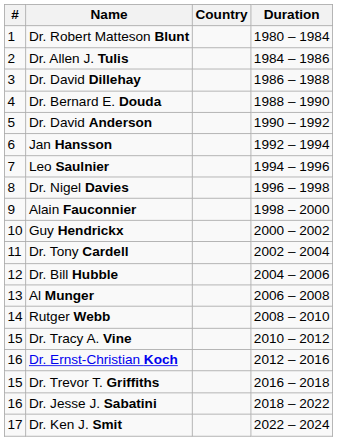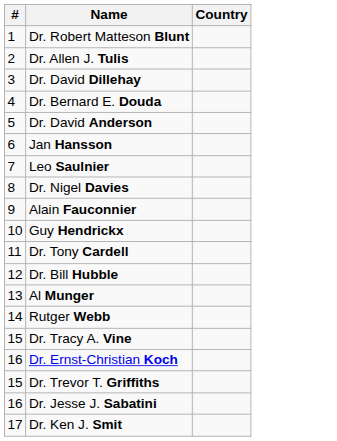- column: Duration | 1980 – 1984 | 1984 – 1986 | 1986 – 1988 | 1988 – 1990 | 1990 – 1992 | 1992 – 1994 | 1994 – 1996 | 1996 – 1998 | 1998 – 2000 | 2000 – 2002 | 2002 – 2004 | 2004 – 2006 | 2006 – 2008 | 2008 – 2010 | 2010 – 2012 | 2012 – 2016 | 2016 – 2018 | 2018 – 2022 | 2022 – 2024
